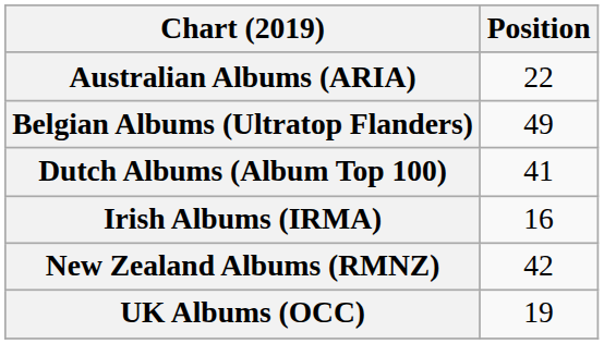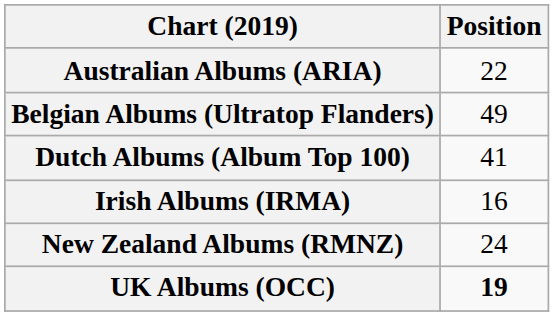New Zealand Albums (RMNZ) | Position: 42 -> 24
UK Albums (OCC) | Position: normal -> bold
